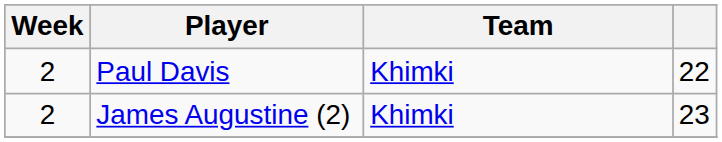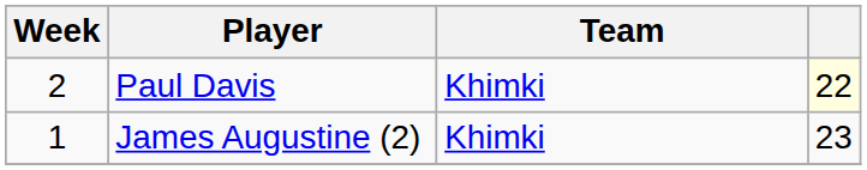Paul Davis | column 4: no background -> lightyellow background
James Augustine (2) | Week: 2 -> 1
